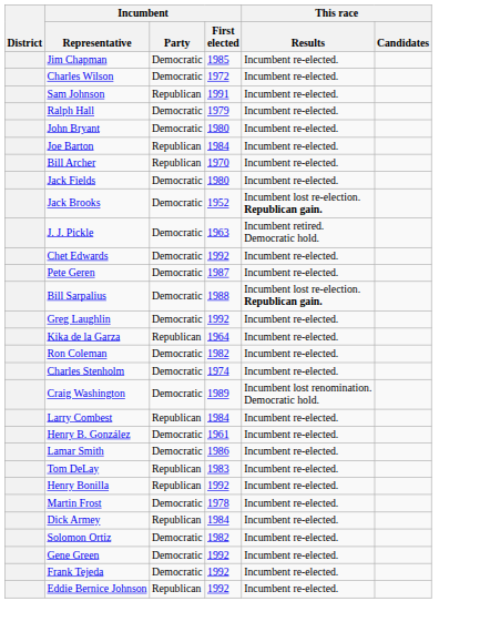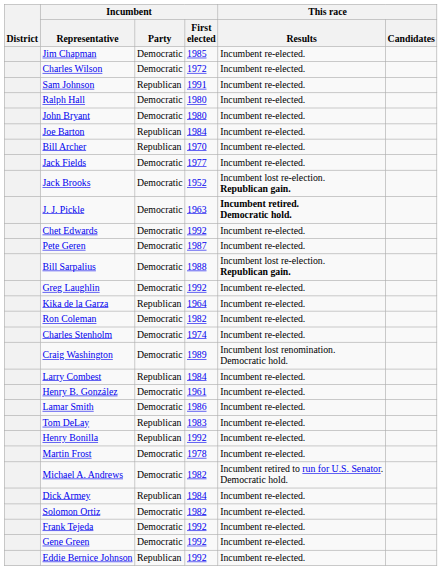Ralph Hall | Incumbent / First elected: 1979 -> 1980
Jack Fields | Incumbent / First elected: 1980 -> 1977
J. J. Pickle | This race / Results: normal -> bold
+ row: Michael A. Andrews | Democratic | 1982 | Incumbent retired to run for U.S. Senator. Democratic hold.
rows swapped: Frank Tejeda <-> Gene Green
